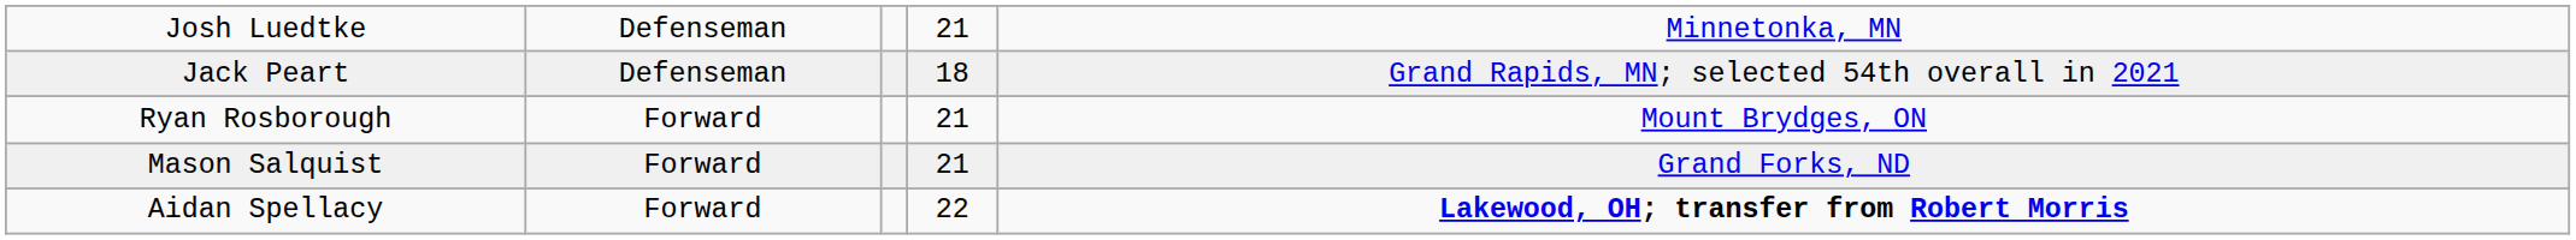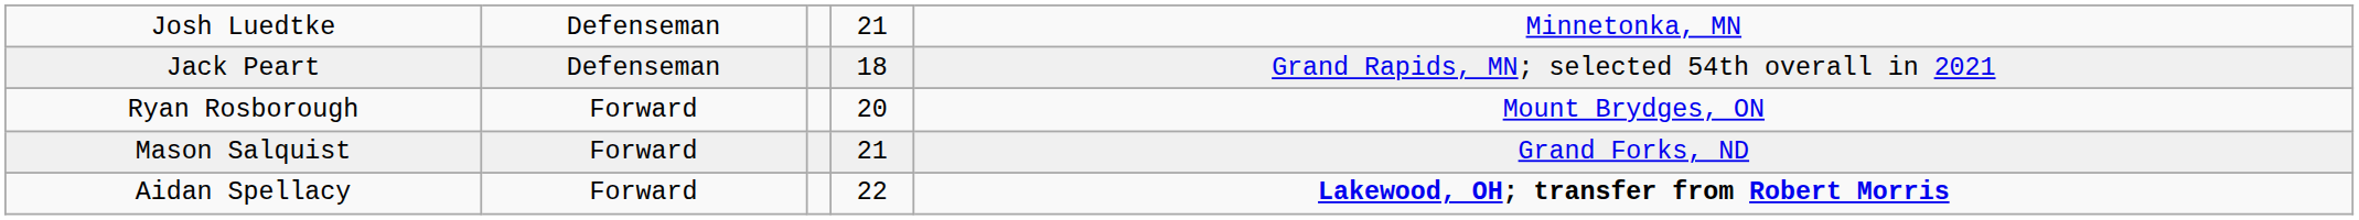Ryan Rosborough | column 4: 21 -> 20
